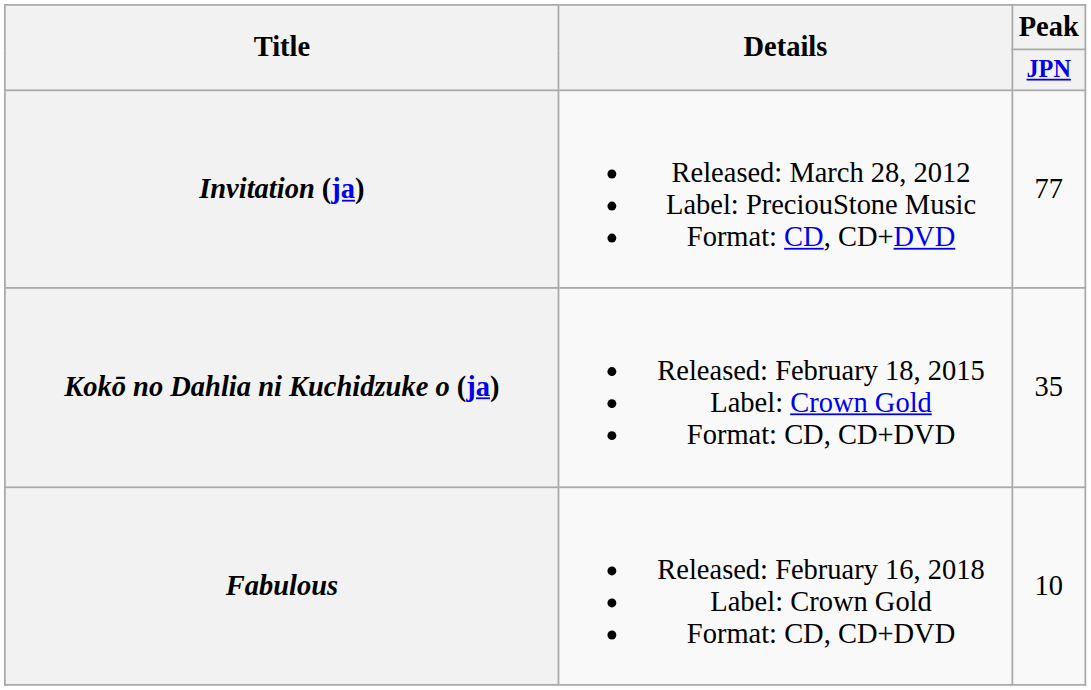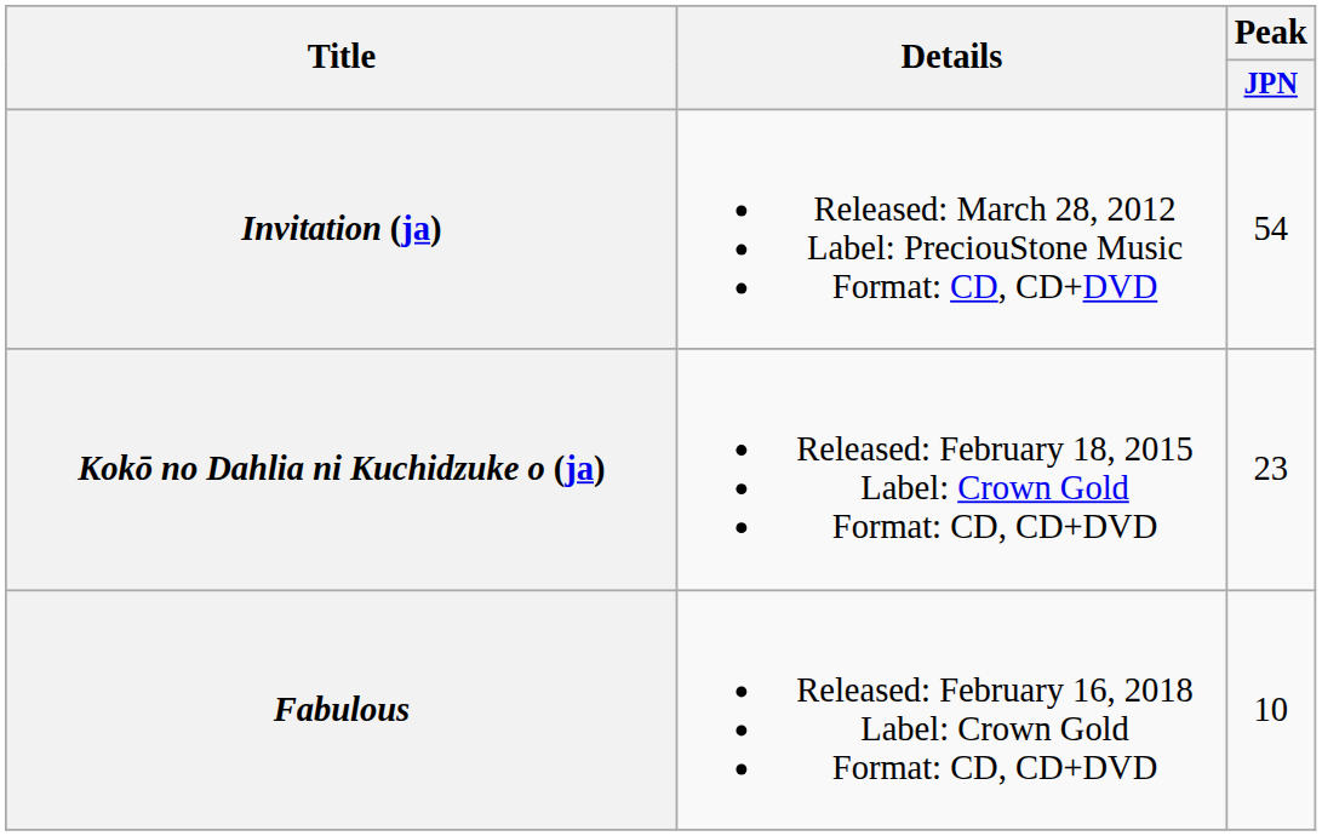Invitation (ja) | Peak / JPN: 77 -> 54
Kokō no Dahlia ni Kuchidzuke o (ja) | Peak / JPN: 35 -> 23
